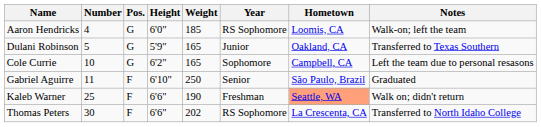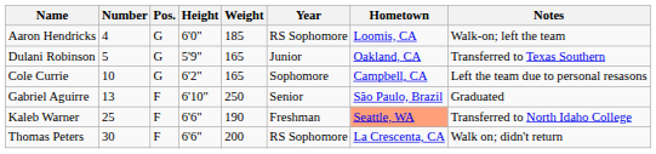Gabriel Aguirre | Number: 11 -> 13
Kaleb Warner | Notes: Walk on; didn't return -> Transferred to North Idaho College
Thomas Peters | Weight: 202 -> 200
Thomas Peters | Notes: Transferred to North Idaho College -> Walk on; didn't return
